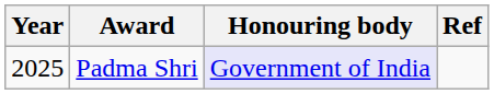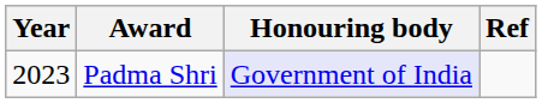Padma Shri | Year: 2025 -> 2023
